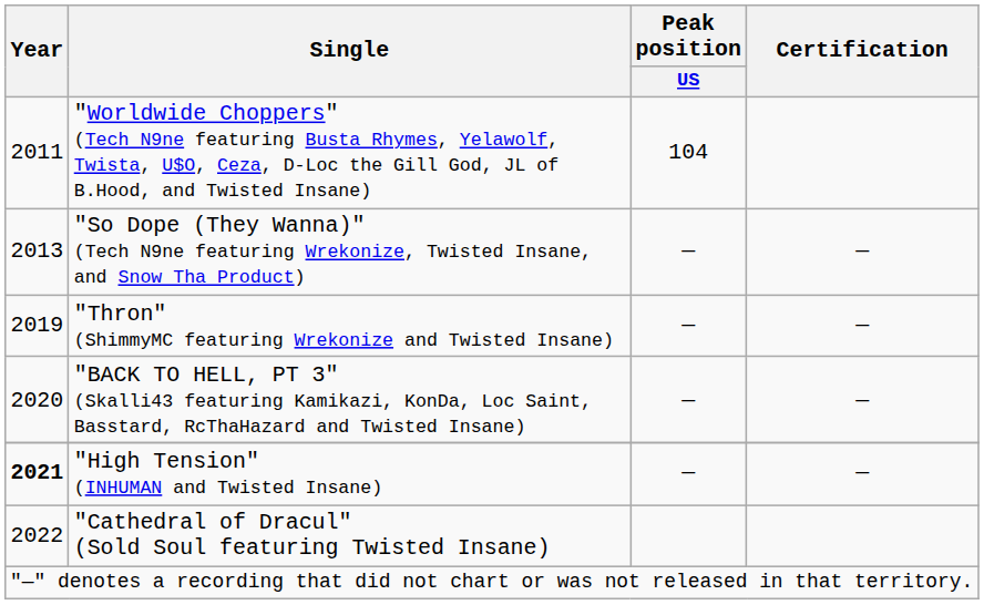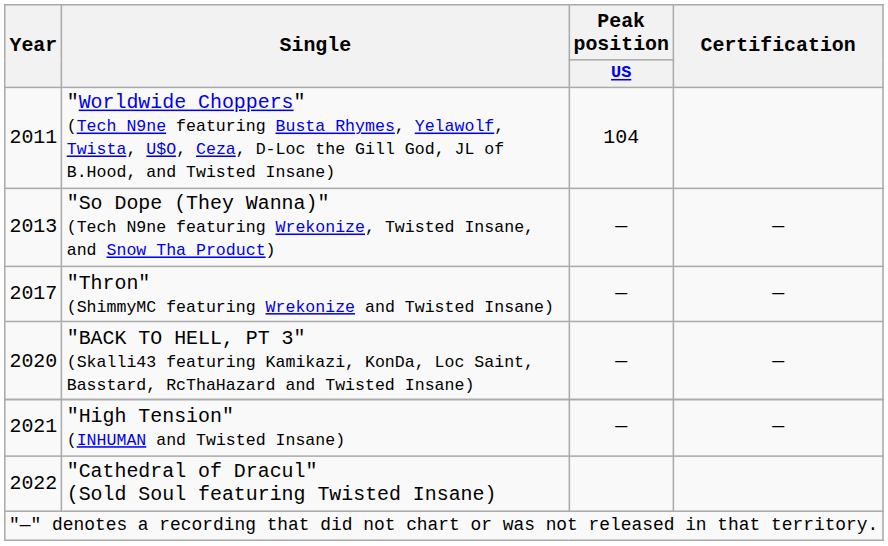"Thron" (ShimmyMC featuring Wrekonize and Twisted Insane) | Year: 2019 -> 2017
"High Tension" (INHUMAN and Twisted Insane) | Year: bold -> normal
